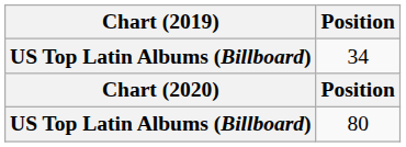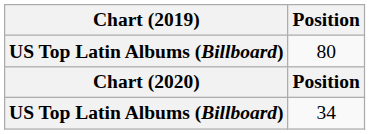rows swapped: 80 <-> 34
